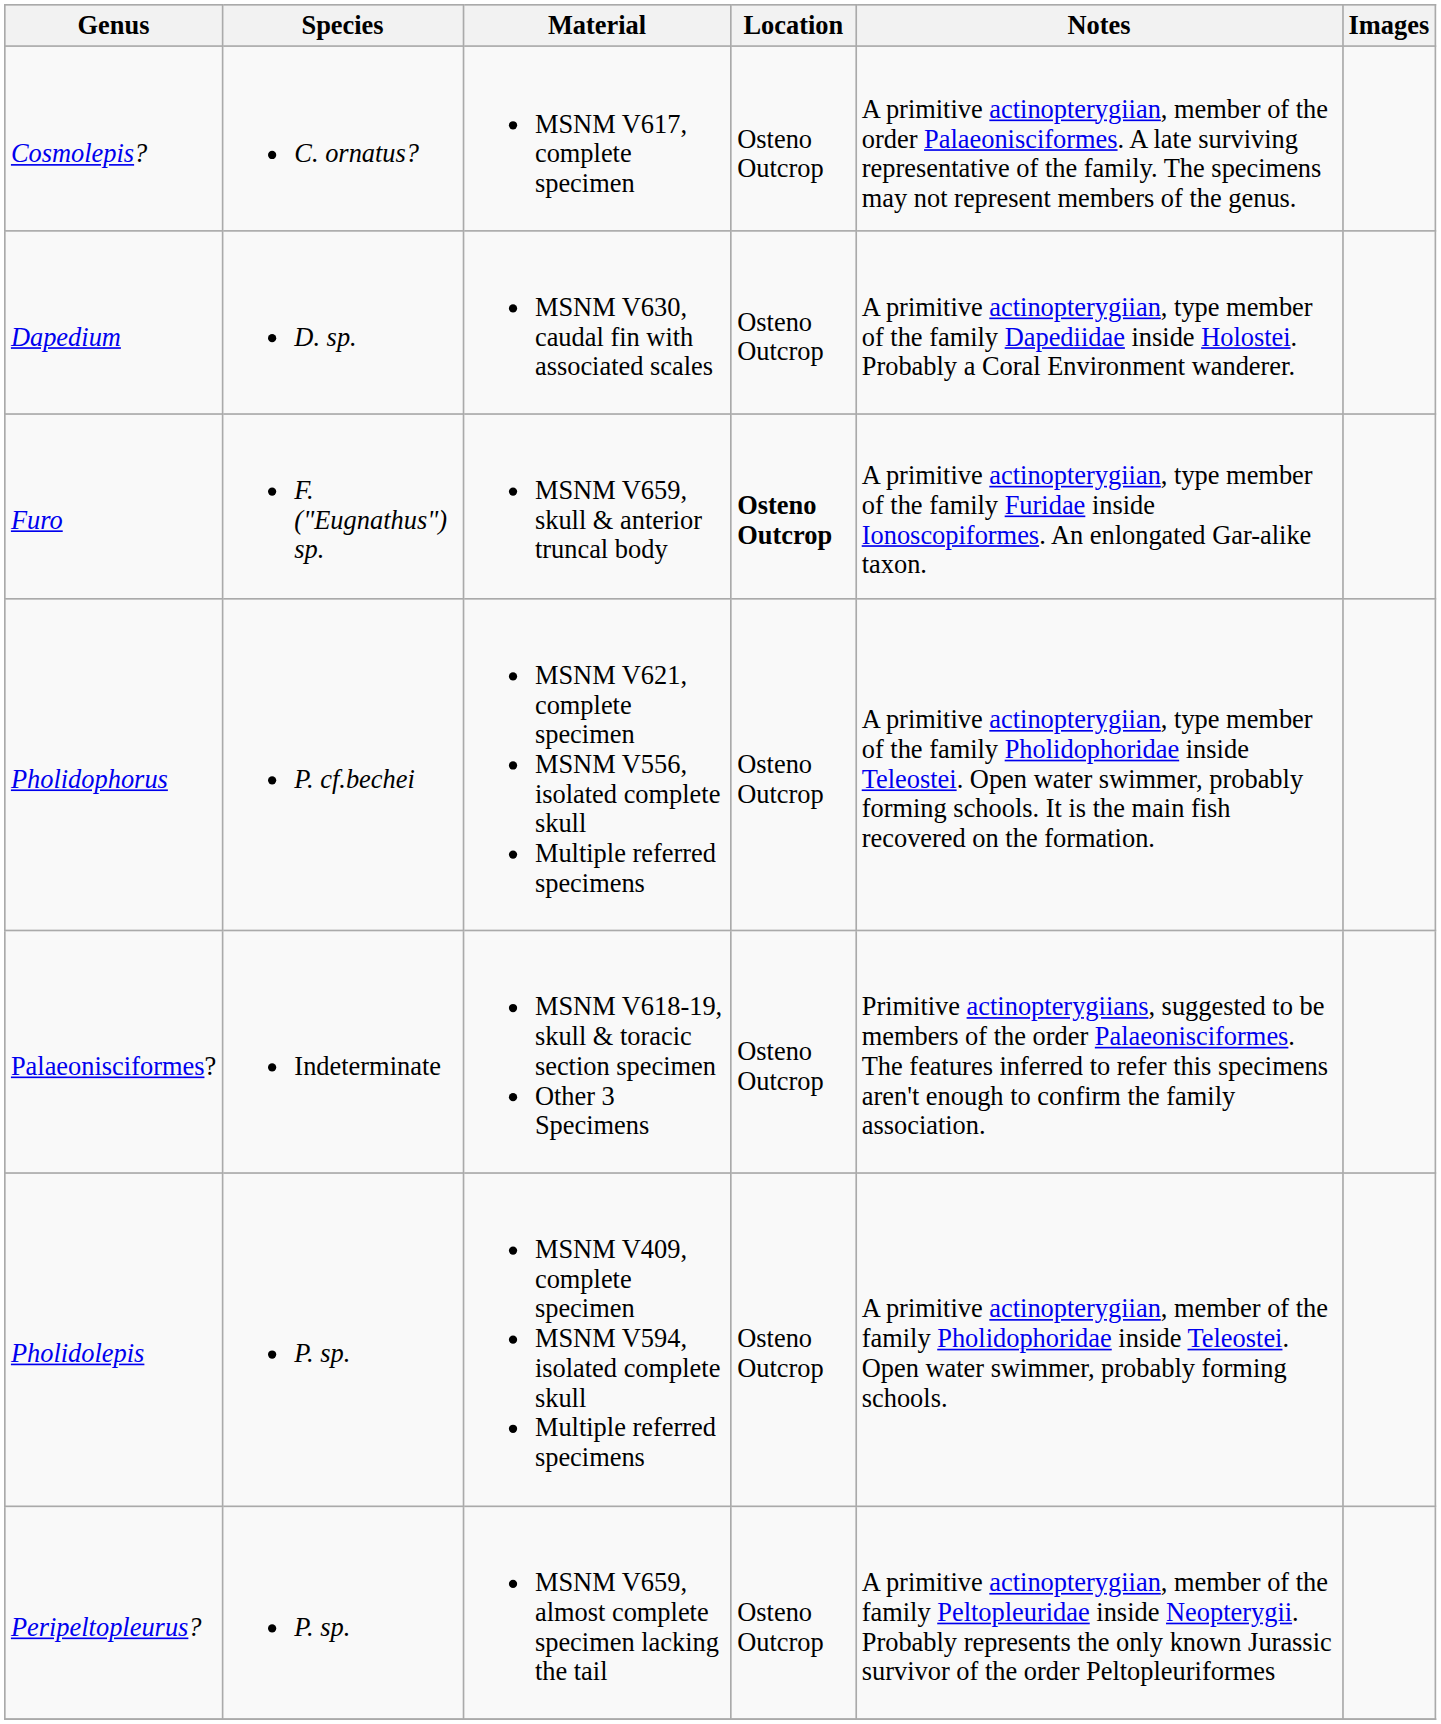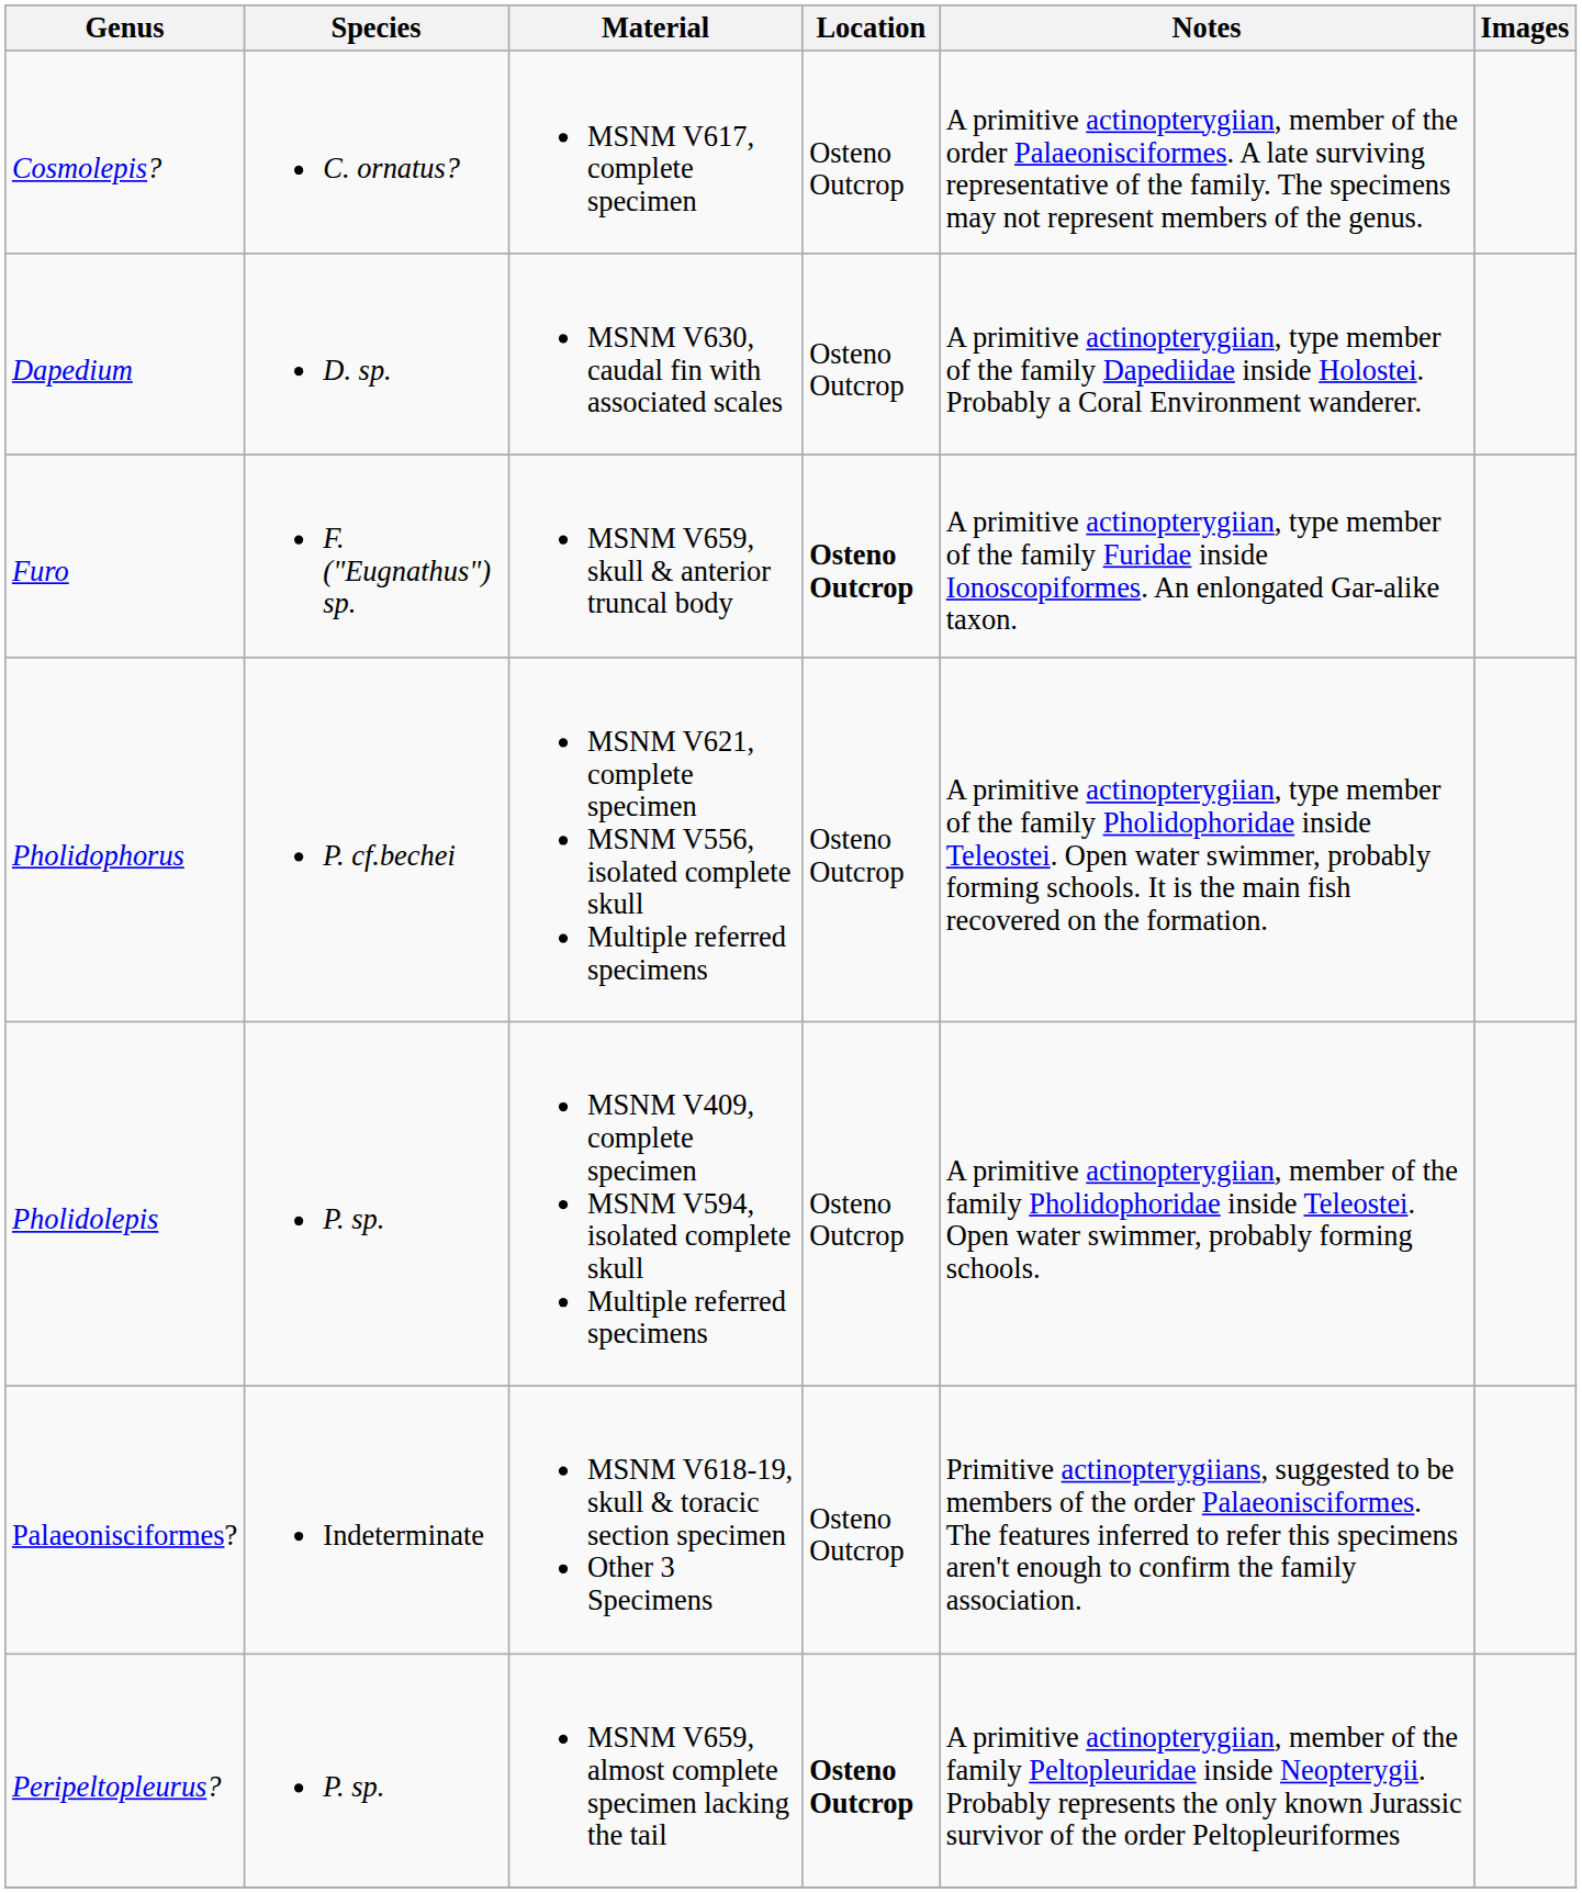rows swapped: Pholidolepis <-> Palaeonisciformes?
Peripeltopleurus? | Location: normal -> bold
